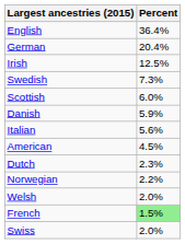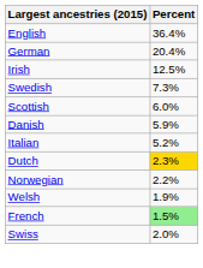Italian | Percent: 5.6% -> 5.2%
- row: American | 4.5%
Dutch | Percent: no background -> gold background
Welsh | Percent: 2.0% -> 1.9%
